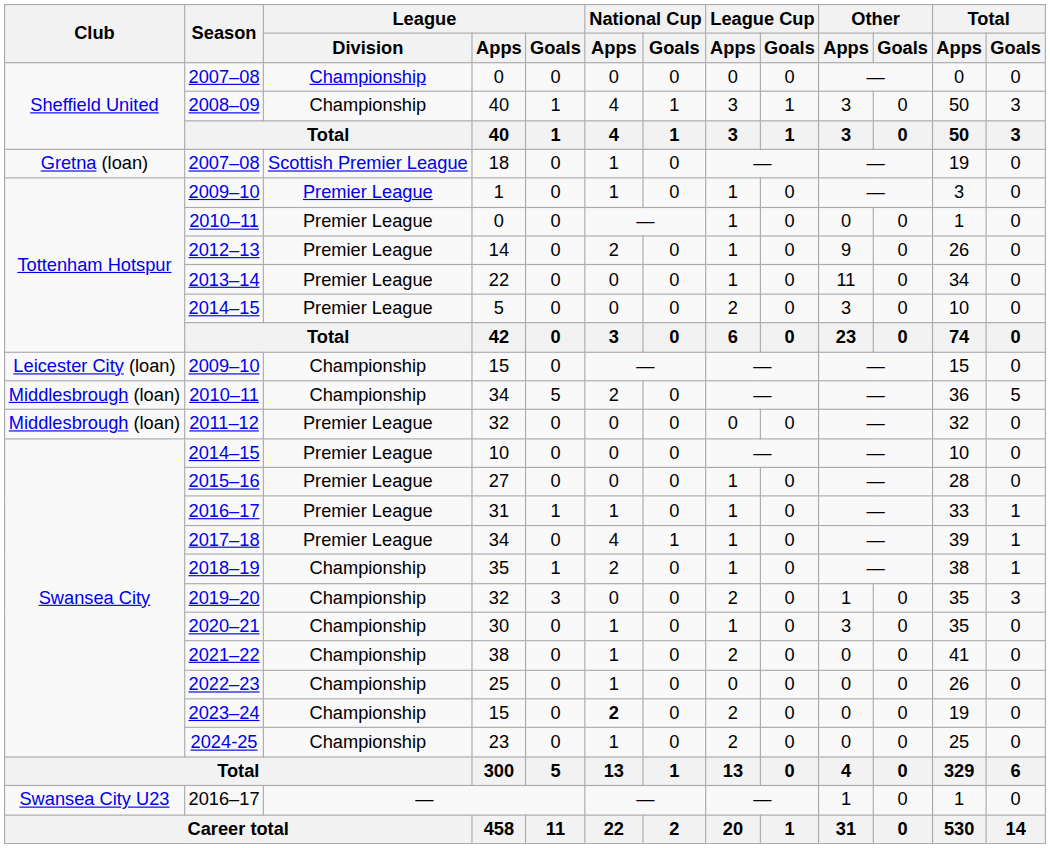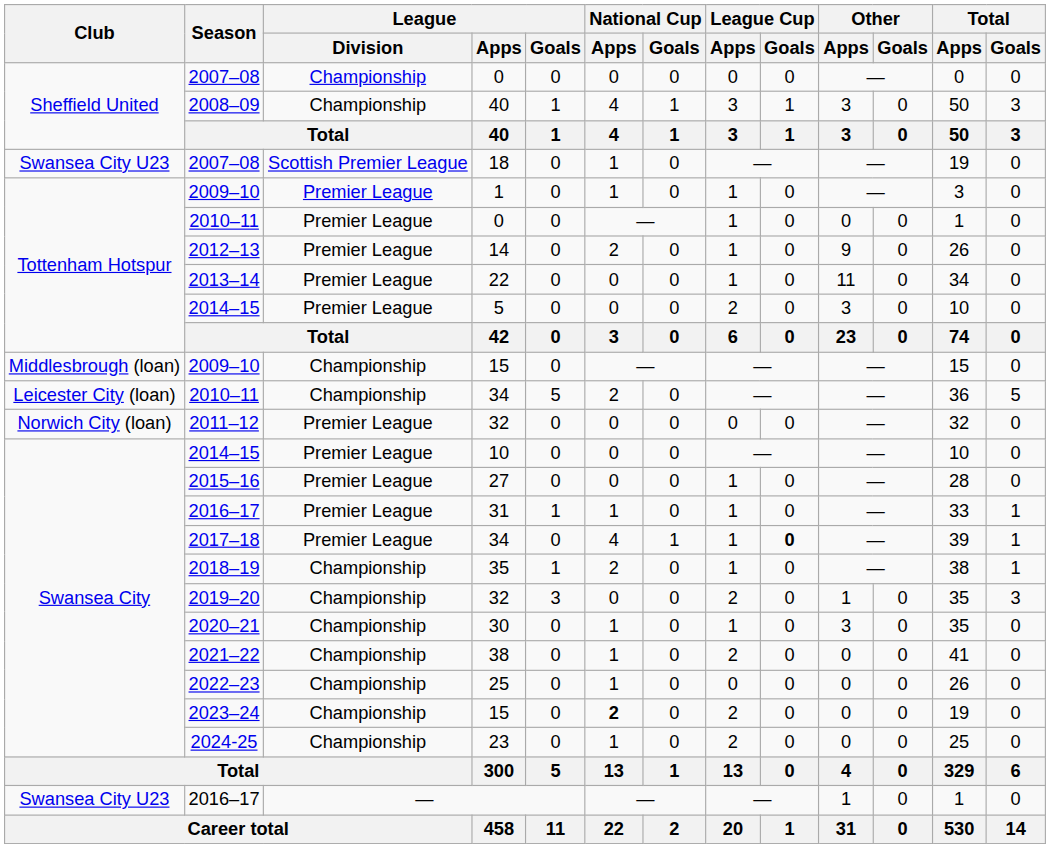18 | Club: Gretna (loan) -> Swansea City U23
2009–10 / 15 | Club: Leicester City (loan) -> Middlesbrough (loan)
2010–11 / 34 | Club: Middlesbrough (loan) -> Leicester City (loan)
2011–12 / 32 | Club: Middlesbrough (loan) -> Norwich City (loan)
2017–18 / 34 | League Cup / Goals: normal -> bold
